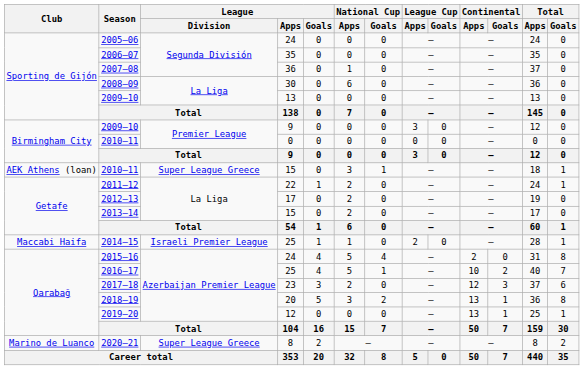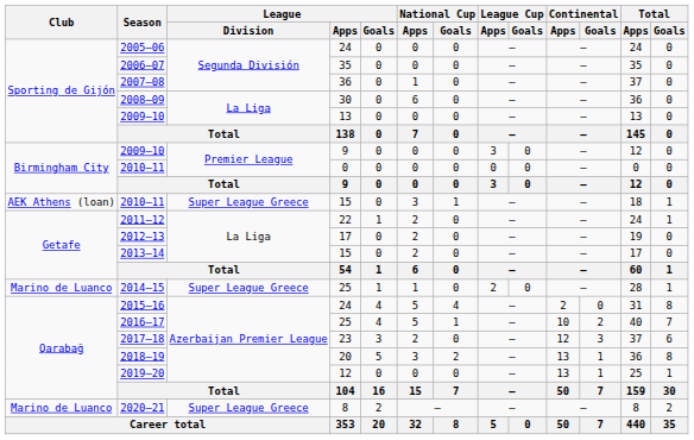2014–15 | Club: Maccabi Haifa -> Marino de Luanco
2014–15 | League / Division: Israeli Premier League -> Super League Greece
